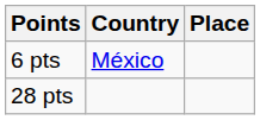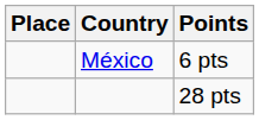columns swapped: Place <-> Points
